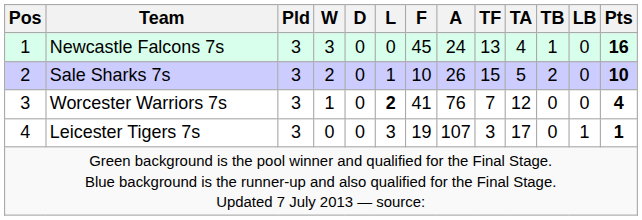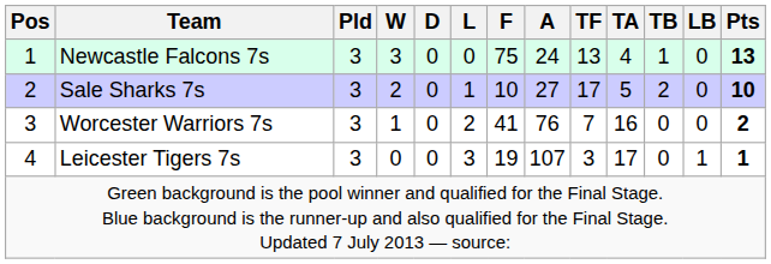Newcastle Falcons 7s | F: 45 -> 75
Newcastle Falcons 7s | Pts: 16 -> 13
Sale Sharks 7s | A: 26 -> 27
Sale Sharks 7s | TF: 15 -> 17
Worcester Warriors 7s | L: bold -> normal
Worcester Warriors 7s | TA: 12 -> 16
Worcester Warriors 7s | Pts: 4 -> 2
